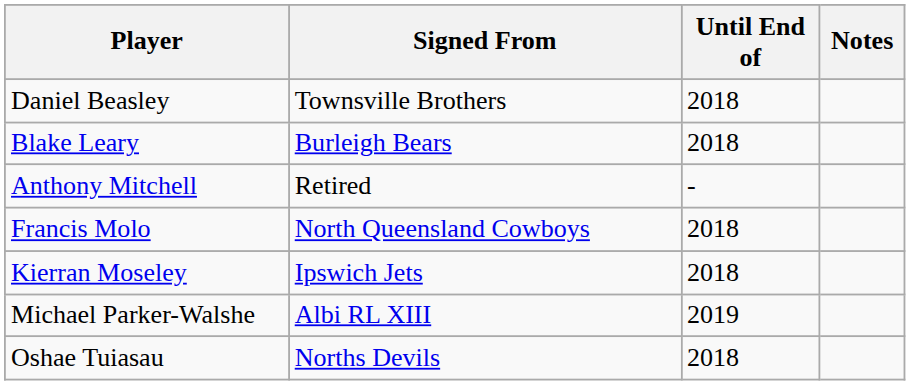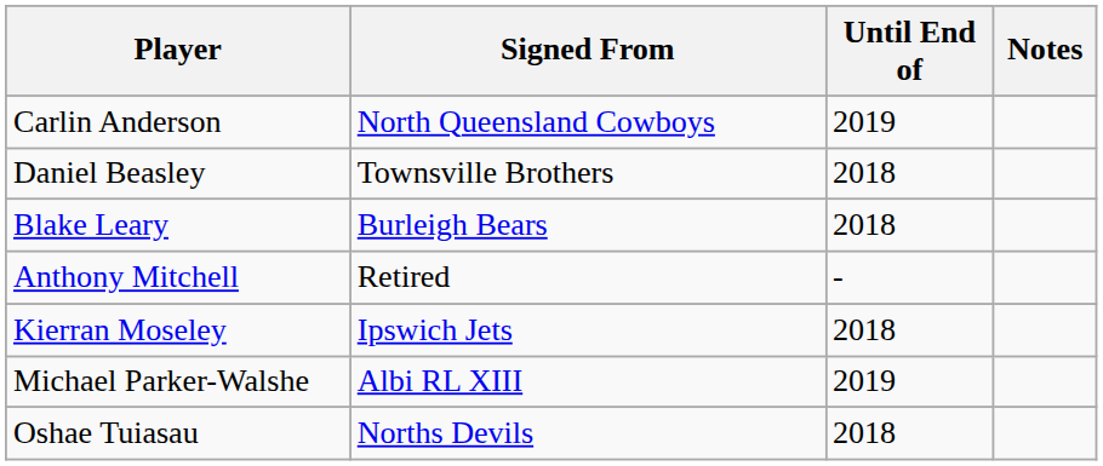+ row: Carlin Anderson | North Queensland Cowboys | 2019
- row: Francis Molo | North Queensland Cowboys | 2018
